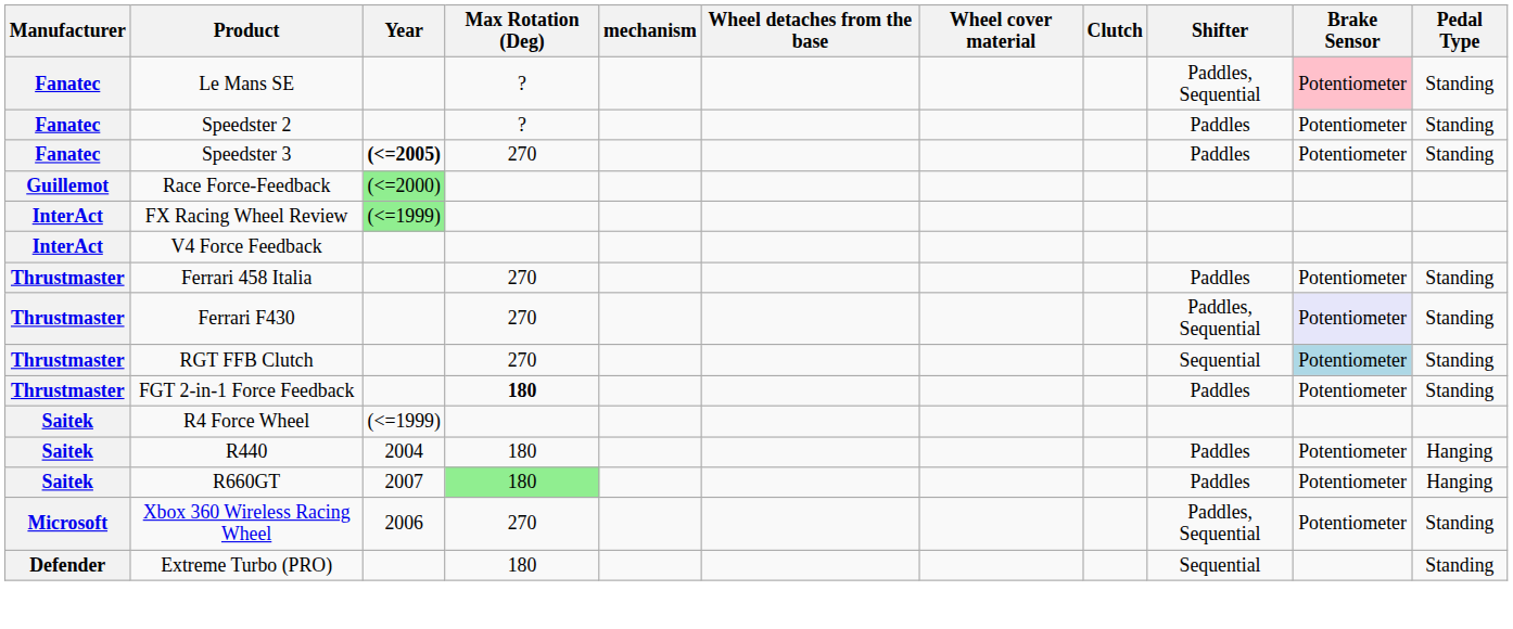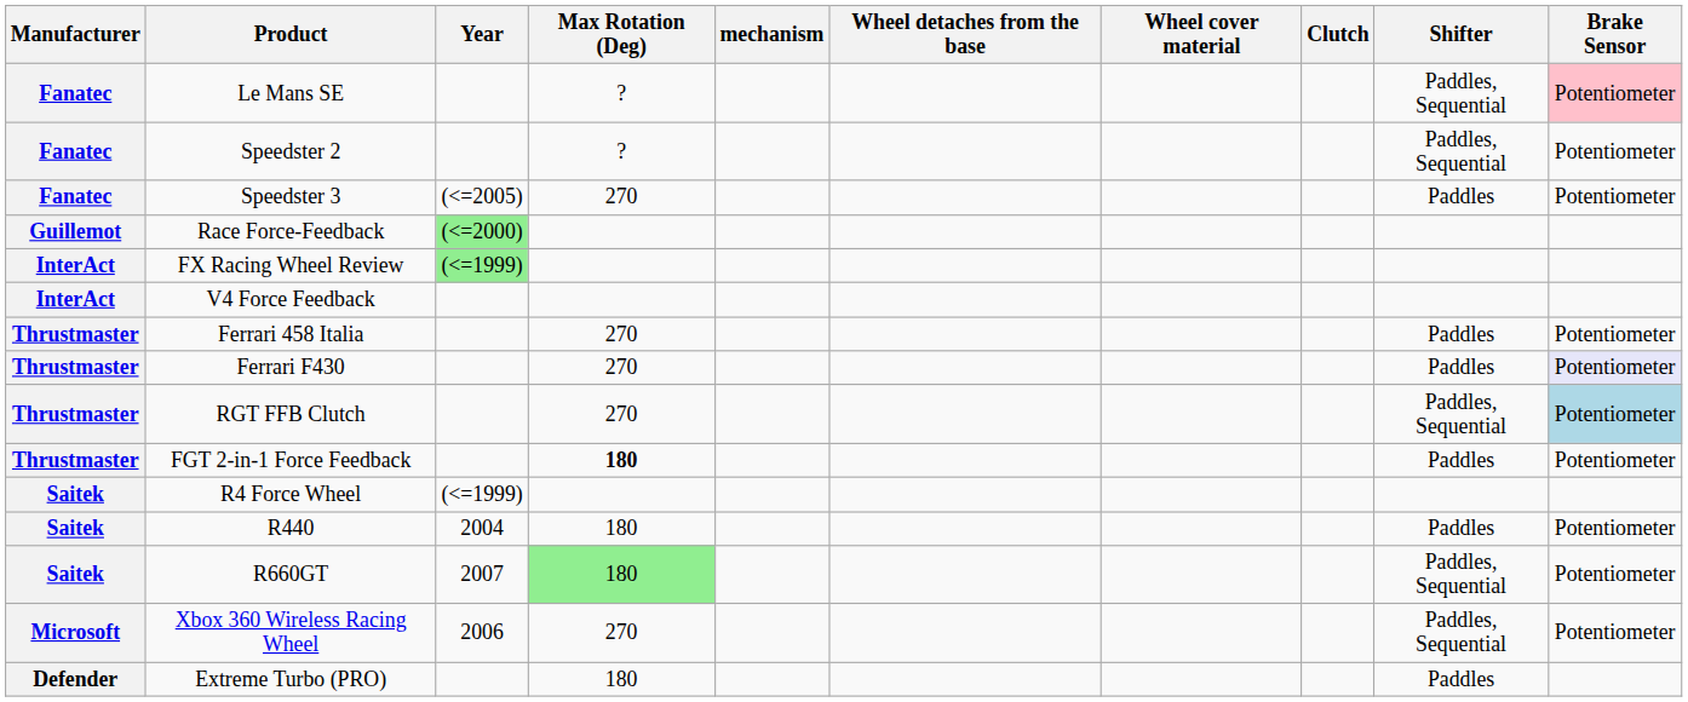- column: Pedal Type | Standing | Standing | Standing | Standing | Standing | Standing | Standing | Hanging | Hanging | Standing | Standing
Speedster 2 | Shifter: Paddles -> Paddles, Sequential
Speedster 3 | Year: bold -> normal
Ferrari F430 | Shifter: Paddles, Sequential -> Paddles
RGT FFB Clutch | Shifter: Sequential -> Paddles, Sequential
R660GT | Shifter: Paddles -> Paddles, Sequential
Extreme Turbo (PRO) | Shifter: Sequential -> Paddles
